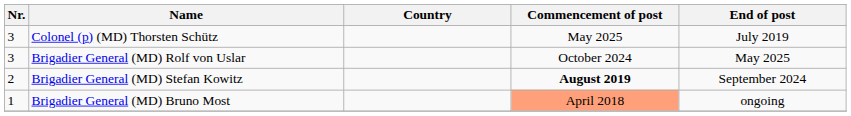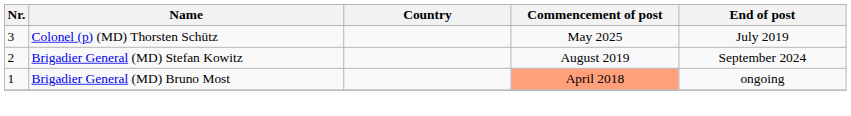- row: 3 | Brigadier General (MD) Rolf von Uslar | October 2024 | May 2025
Brigadier General (MD) Stefan Kowitz | Commencement of post: bold -> normal
